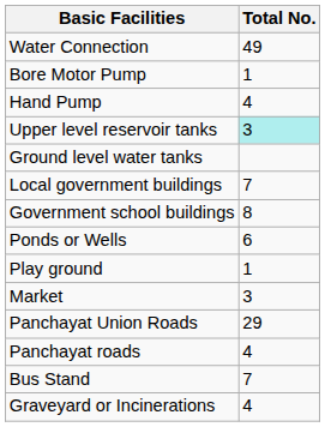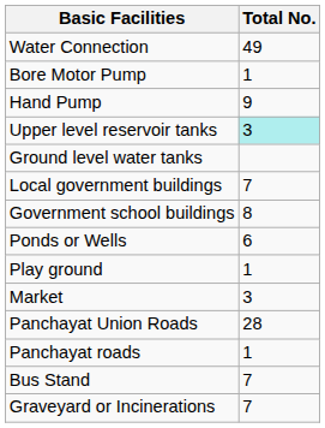Hand Pump | Total No.: 4 -> 9
Panchayat Union Roads | Total No.: 29 -> 28
Panchayat roads | Total No.: 4 -> 1
Graveyard or Incinerations | Total No.: 4 -> 7
